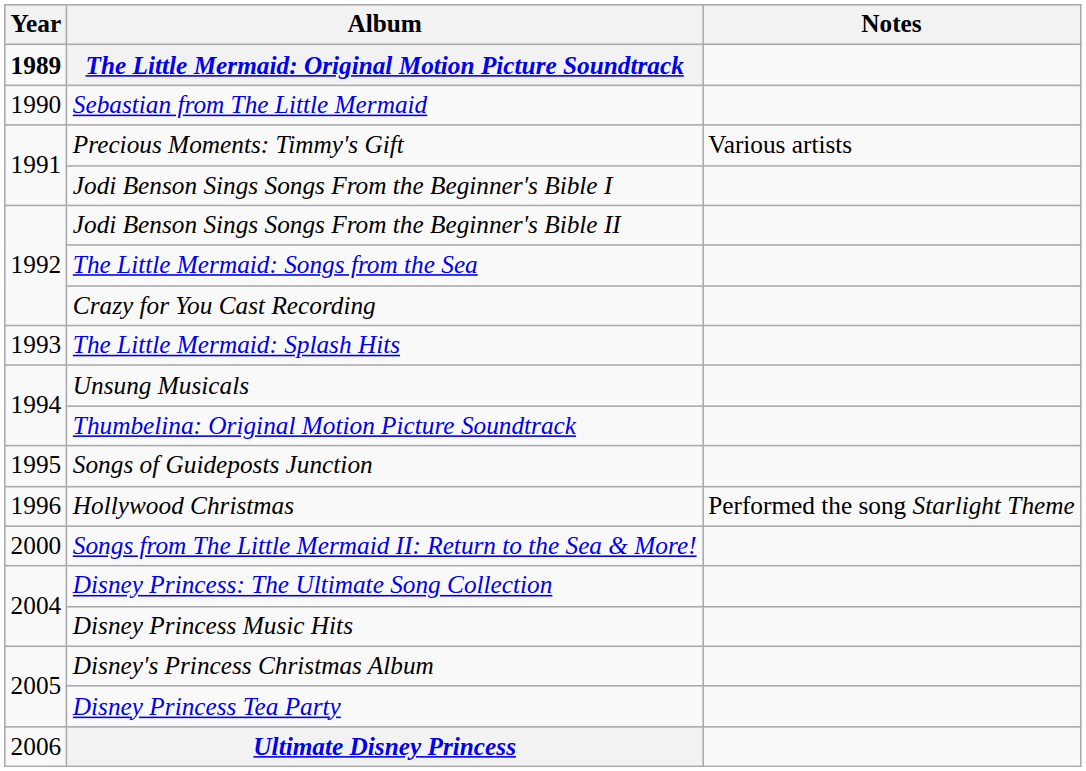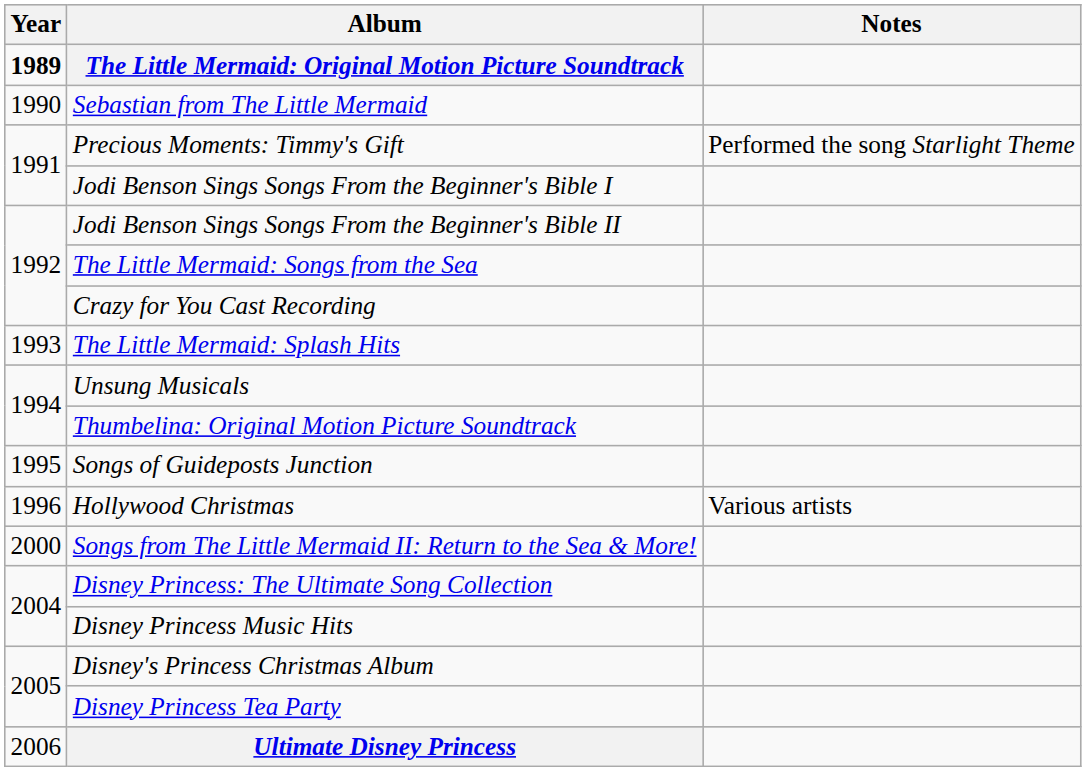Precious Moments: Timmy's Gift | Notes: Various artists -> Performed the song Starlight Theme
Hollywood Christmas | Notes: Performed the song Starlight Theme -> Various artists
